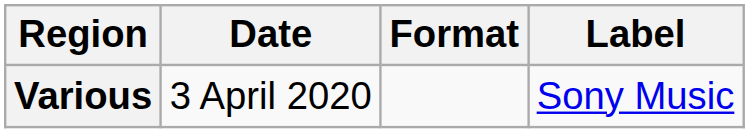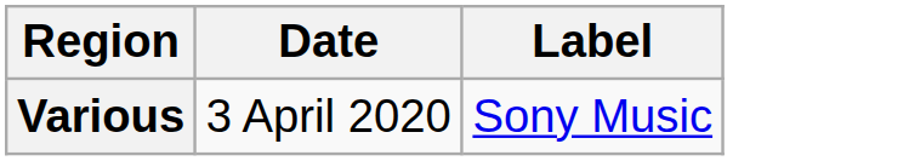- column: Format
